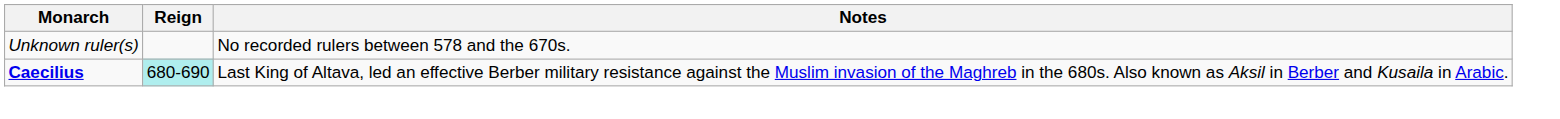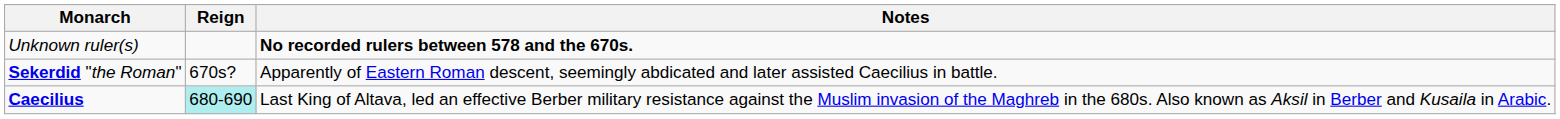Unknown ruler(s) | Notes: normal -> bold
+ row: Sekerdid "the Roman" | 670s? | Apparently of Eastern Roman descent, seemingly abdicated and later assisted Caecilius in battle.
